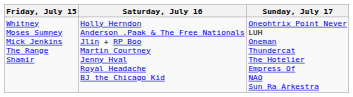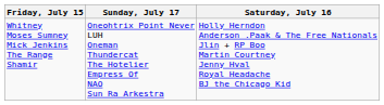columns swapped: Saturday, July 16 <-> Sunday, July 17
